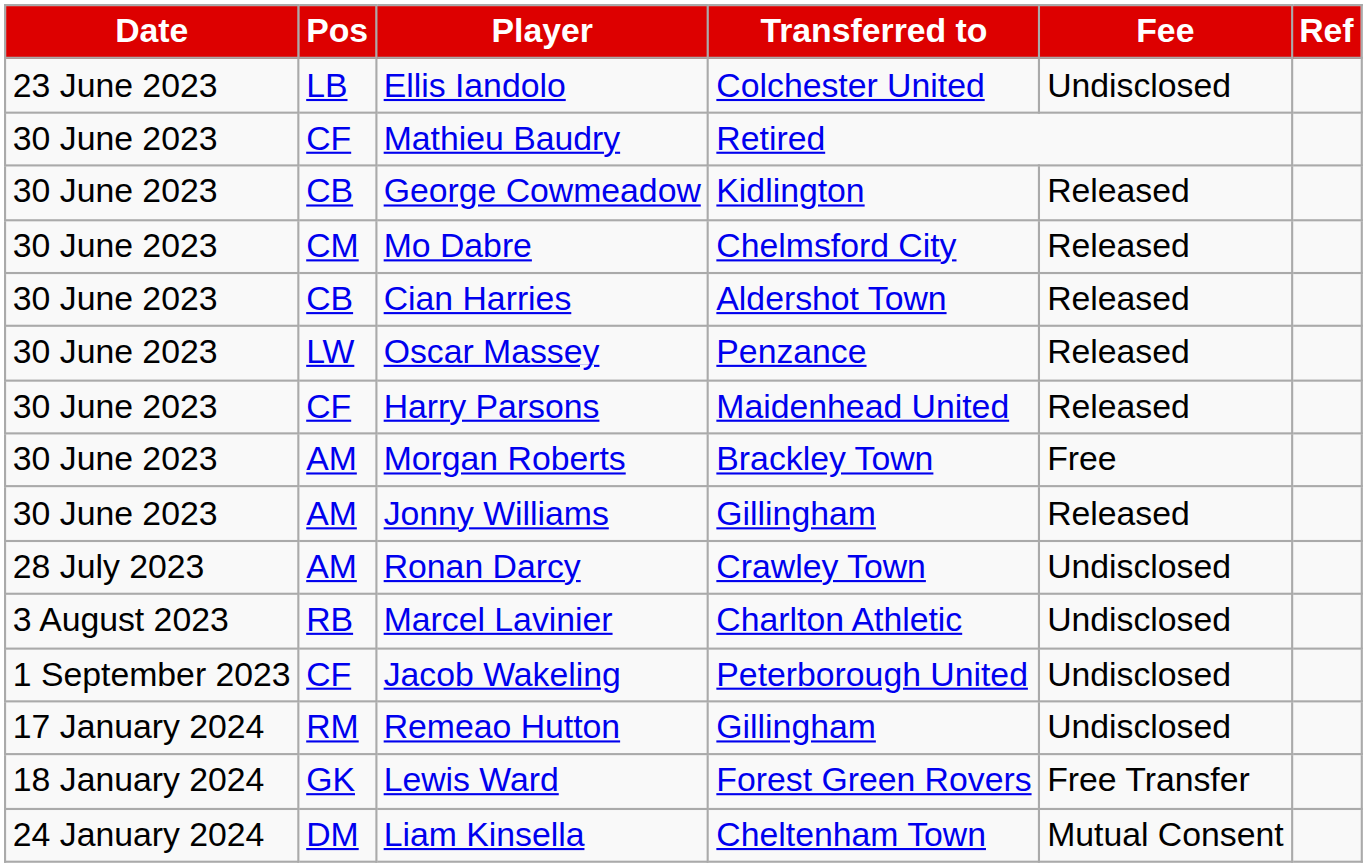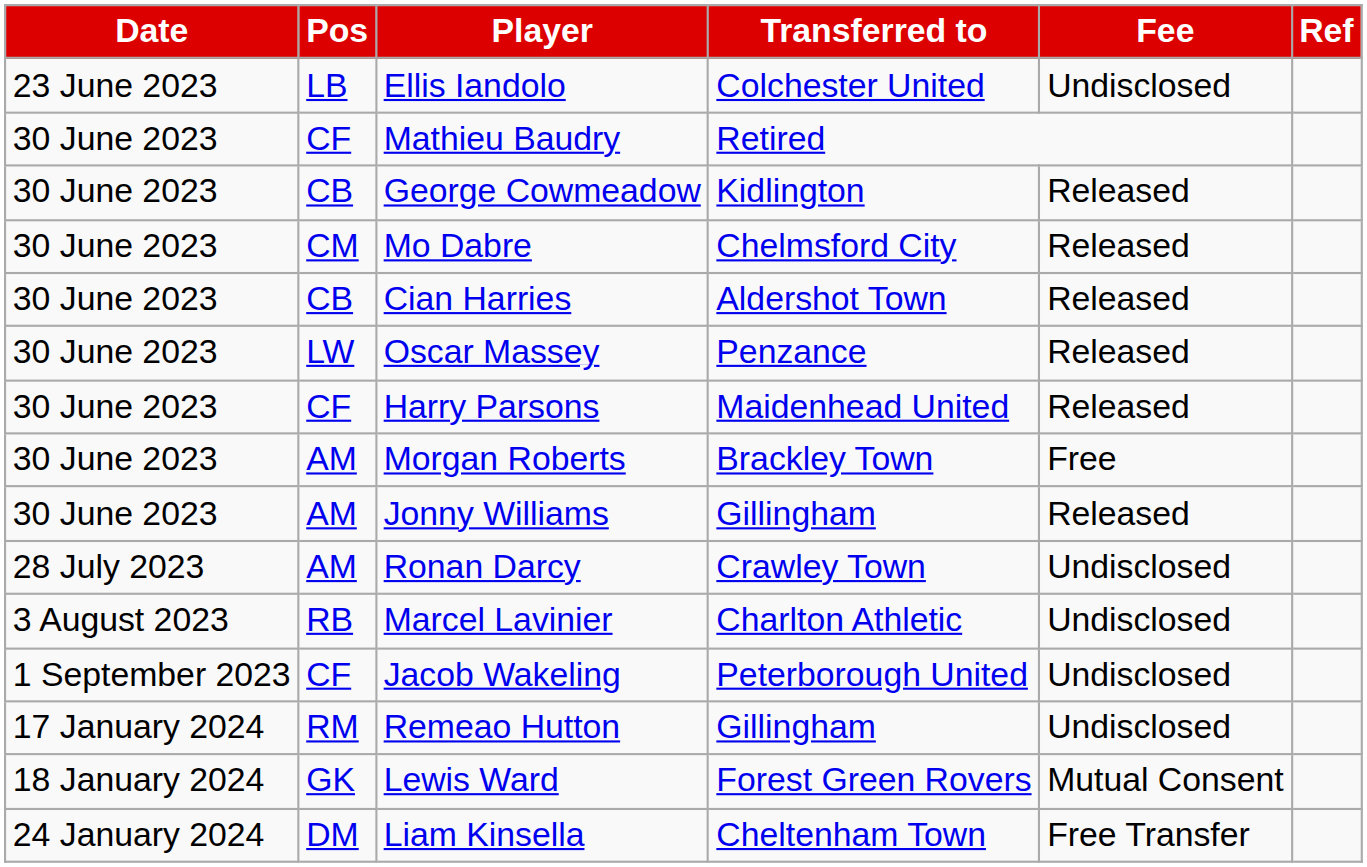Lewis Ward | Fee: Free Transfer -> Mutual Consent
Liam Kinsella | Fee: Mutual Consent -> Free Transfer
